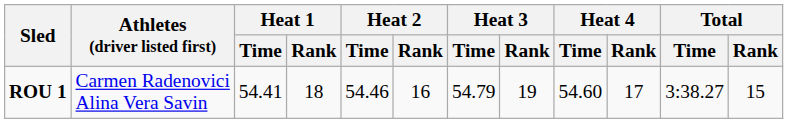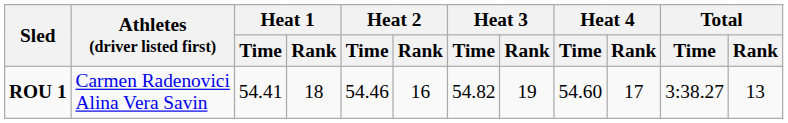ROU 1 | Heat 3 / Time: 54.79 -> 54.82
ROU 1 | Total / Rank: 15 -> 13
